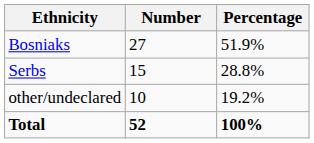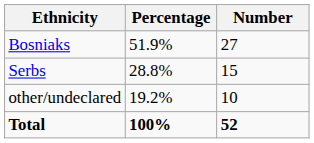columns swapped: Number <-> Percentage
